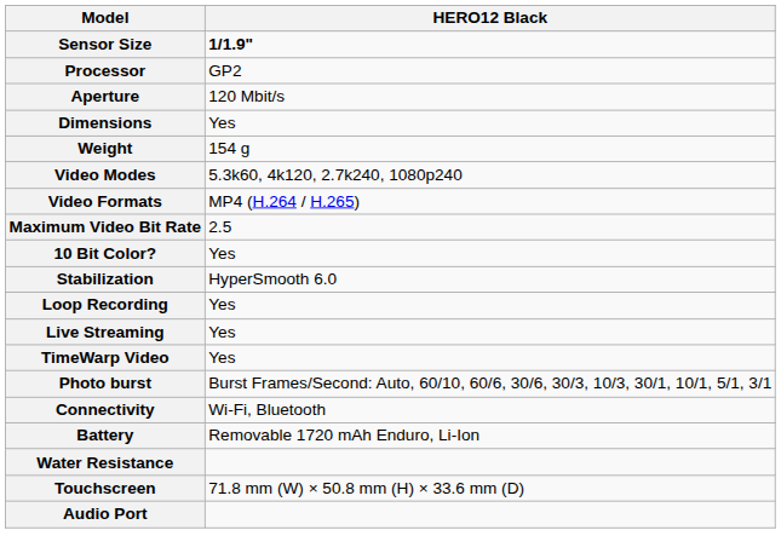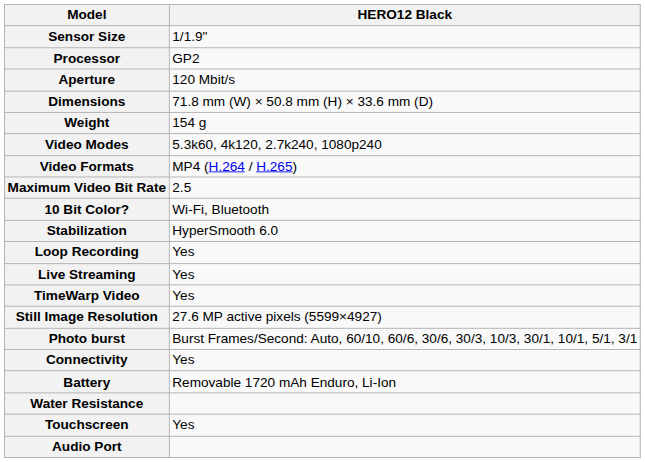Sensor Size | HERO12 Black: bold -> normal
Dimensions | HERO12 Black: Yes -> 71.8 mm (W) × 50.8 mm (H) × 33.6 mm (D)
10 Bit Color? | HERO12 Black: Yes -> Wi-Fi, Bluetooth
+ row: Still Image Resolution | 27.6 MP active pixels (5599×4927)
Connectivity | HERO12 Black: Wi-Fi, Bluetooth -> Yes
Touchscreen | HERO12 Black: 71.8 mm (W) × 50.8 mm (H) × 33.6 mm (D) -> Yes
